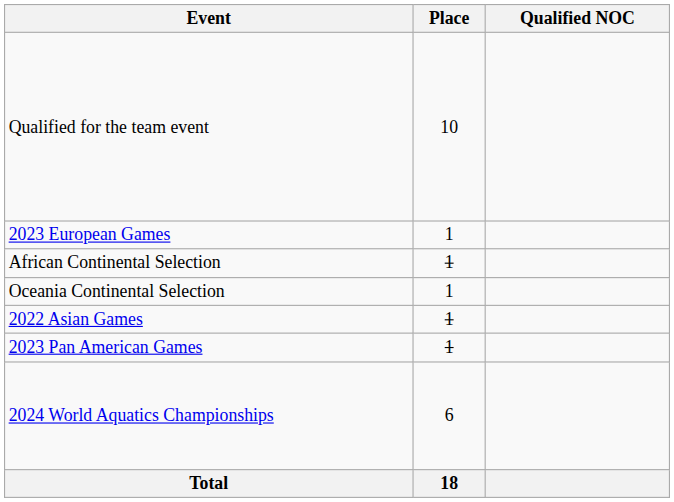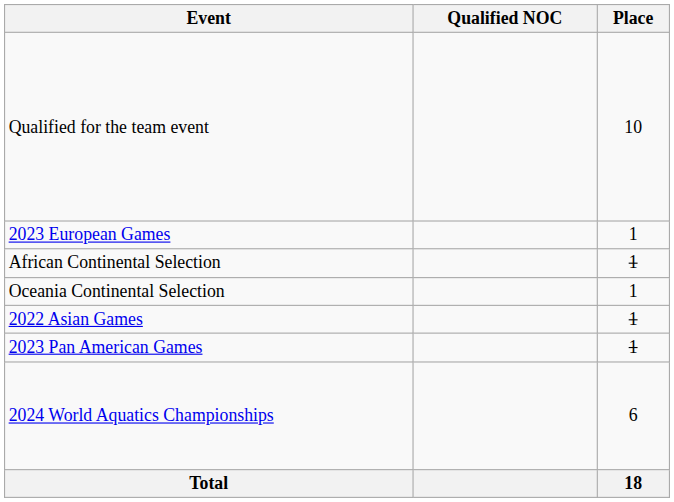columns swapped: Place <-> Qualified NOC
